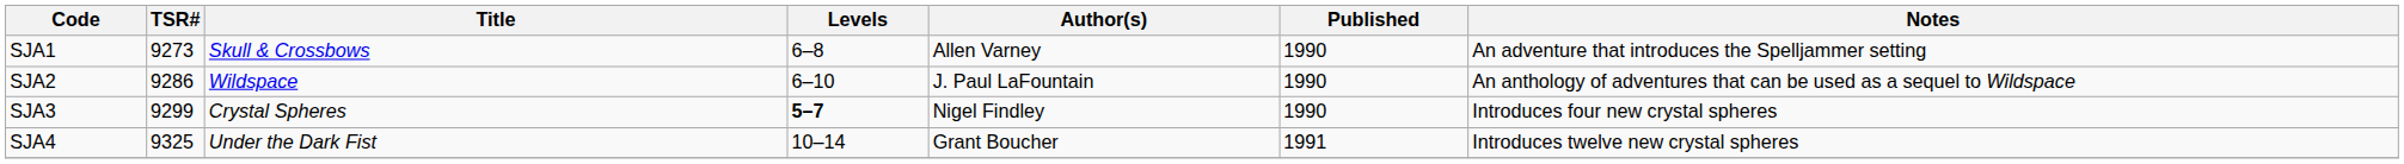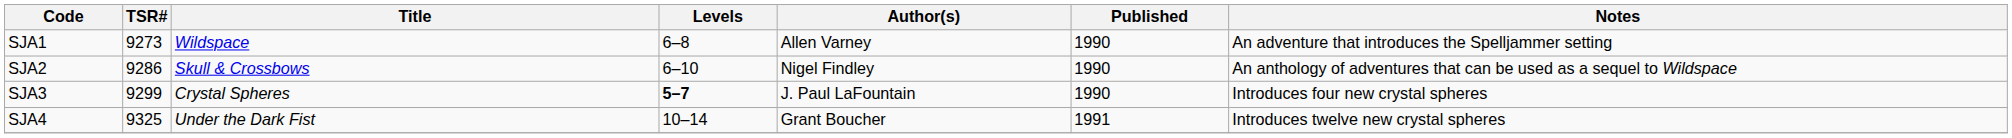SJA1 | Title: Skull & Crossbows -> Wildspace
SJA2 | Title: Wildspace -> Skull & Crossbows
SJA2 | Author(s): J. Paul LaFountain -> Nigel Findley
SJA3 | Author(s): Nigel Findley -> J. Paul LaFountain
